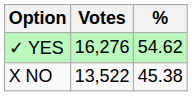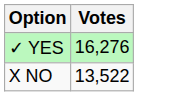- column: % | 54.62 | 45.38
